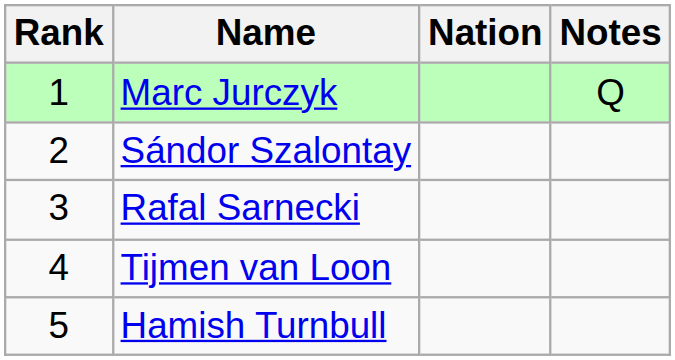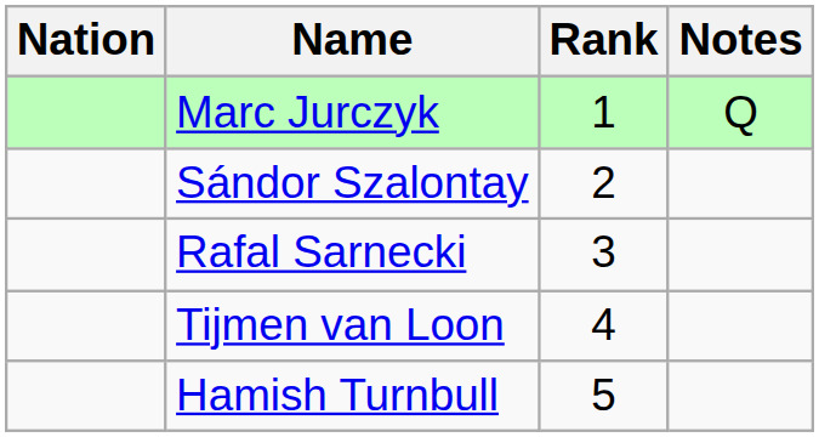columns swapped: Rank <-> Nation
